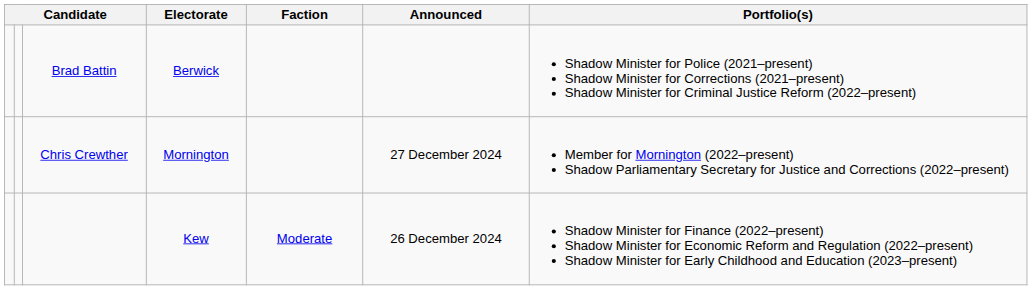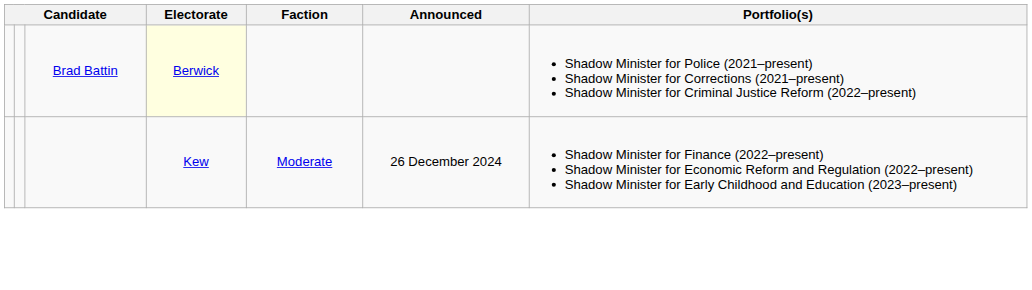Brad Battin | Electorate: no background -> lightyellow background
- row: Chris Crewther | Mornington | 27 December 2024 | Member for Mornington (2022–present) Shadow Parliamentary Secretary for Justice and Corrections (2022–present)
